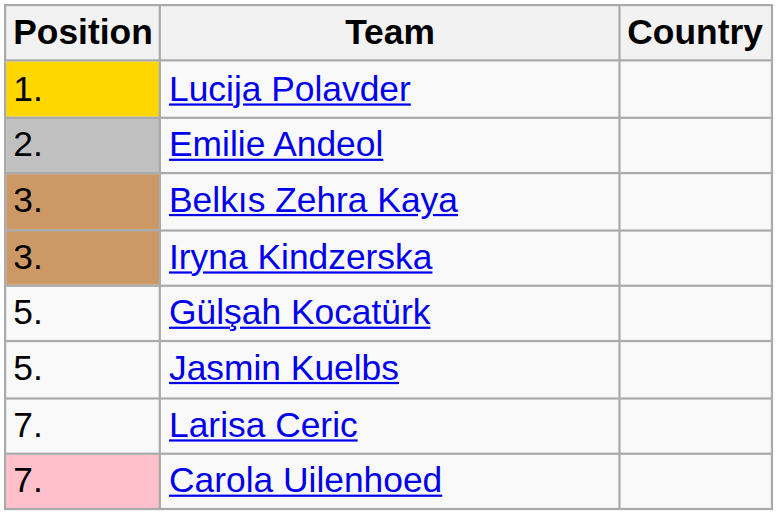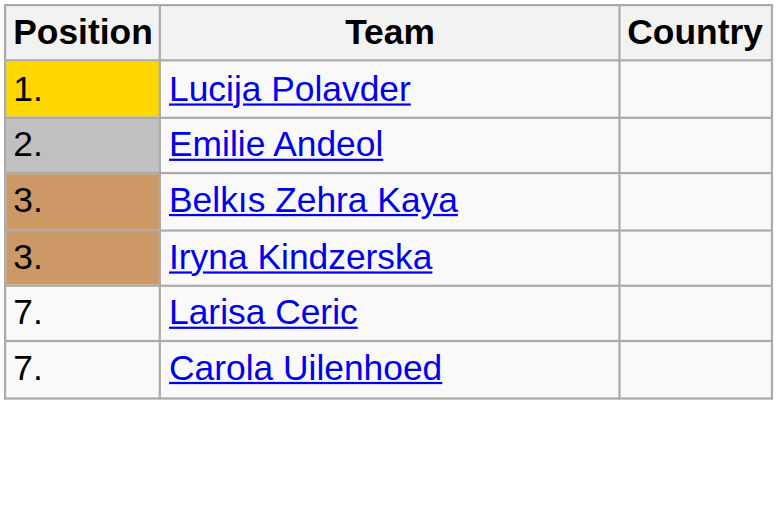- row: 5. | Gülşah Kocatürk
- row: 5. | Jasmin Kuelbs
Carola Uilenhoed | Position: pink background -> no background
